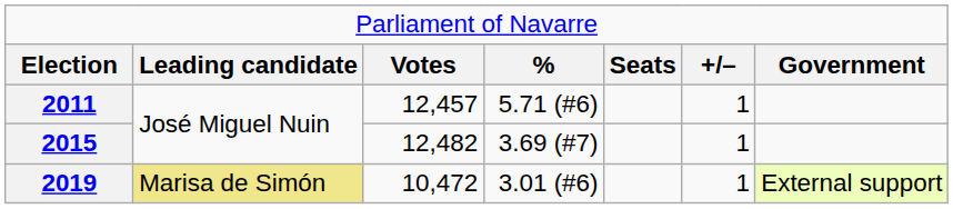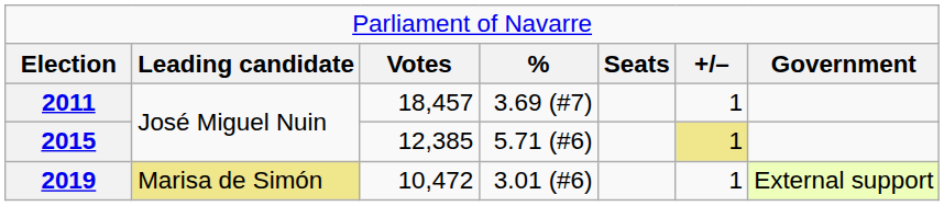2011 | column 3: 12,457 -> 18,457
2011 | column 4: 5.71 (#6) -> 3.69 (#7)
2015 | column 3: 12,482 -> 12,385
2015 | column 4: 3.69 (#7) -> 5.71 (#6)
2015 | column 6: no background -> khaki background
